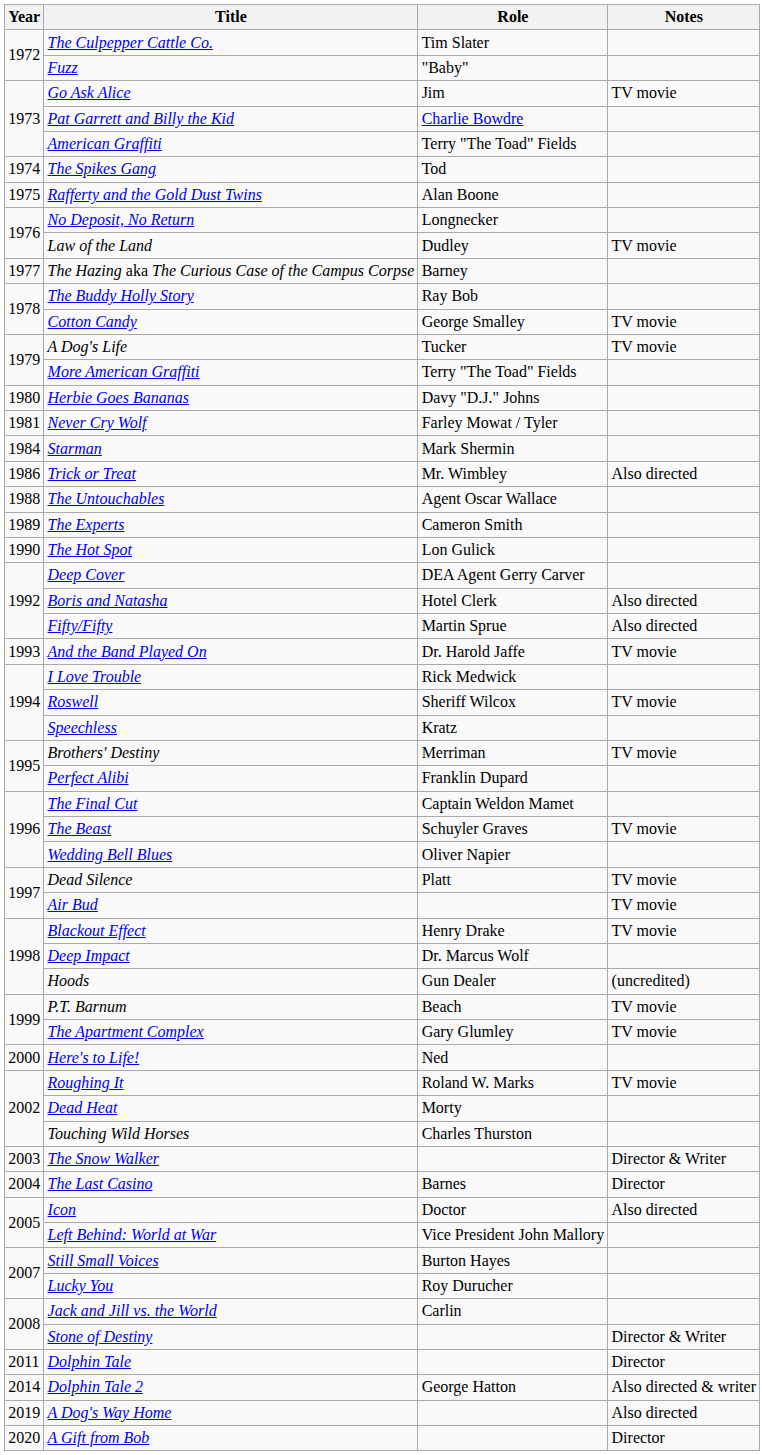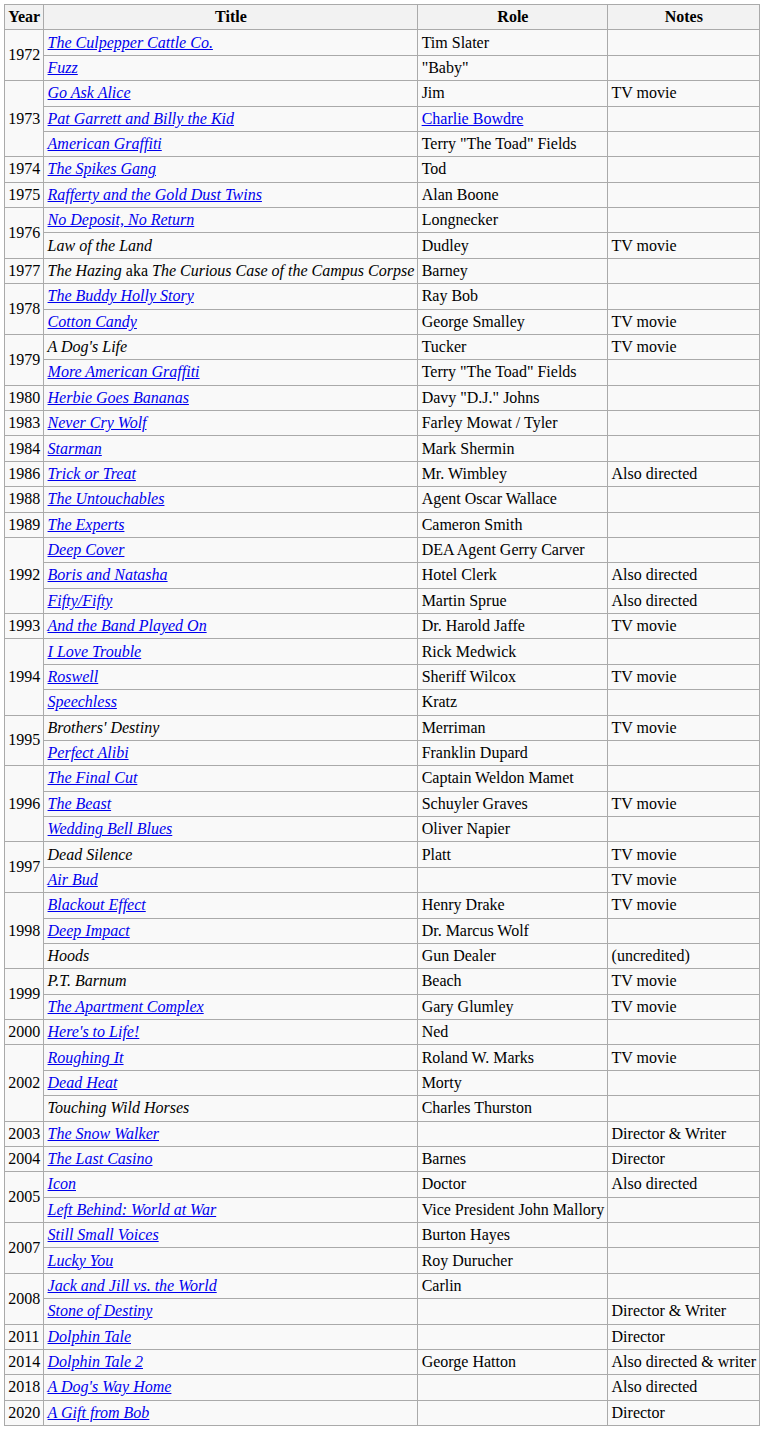Never Cry Wolf | Year: 1981 -> 1983
- row: 1990 | The Hot Spot | Lon Gulick
A Dog's Way Home | Year: 2019 -> 2018
